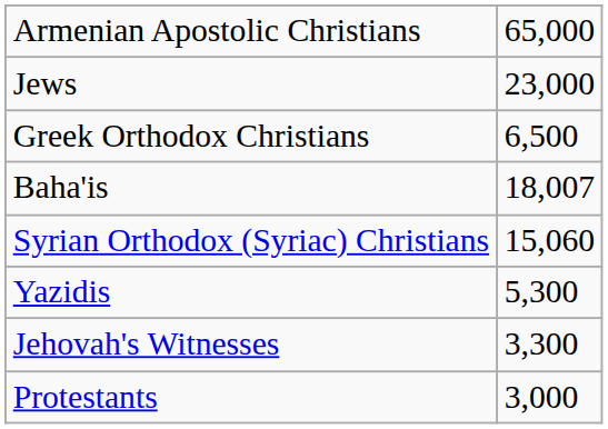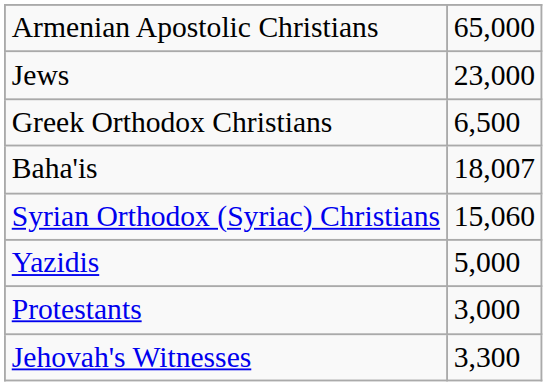Yazidis | column 2: 5,300 -> 5,000
rows swapped: Jehovah's Witnesses <-> Protestants
